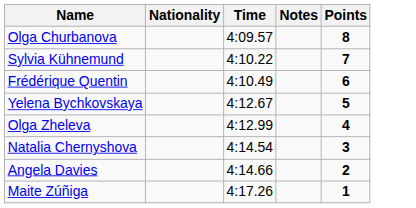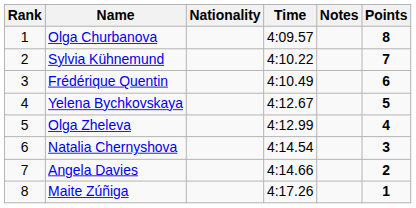+ column: Rank | 1 | 2 | 3 | 4 | 5 | 6 | 7 | 8
